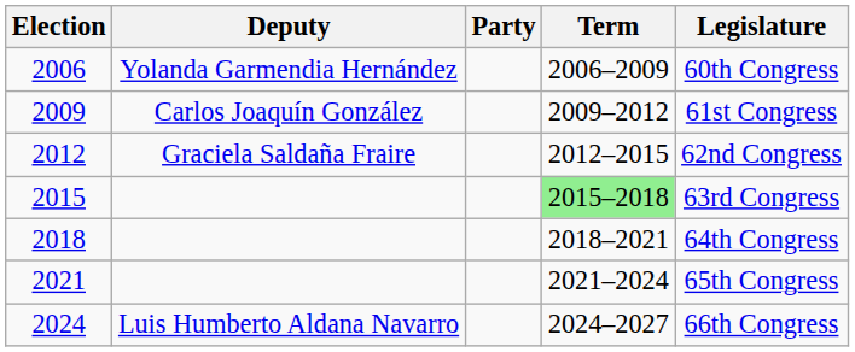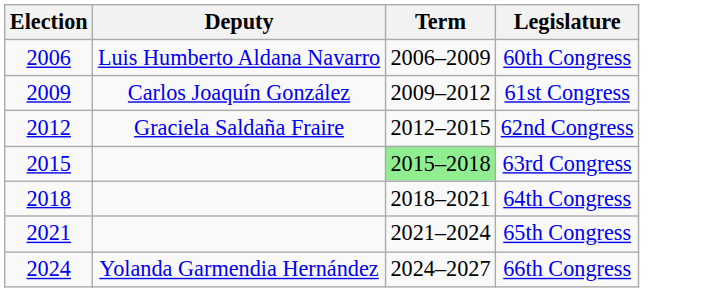- column: Party
2006 | Deputy: Yolanda Garmendia Hernández -> Luis Humberto Aldana Navarro
2024 | Deputy: Luis Humberto Aldana Navarro -> Yolanda Garmendia Hernández
